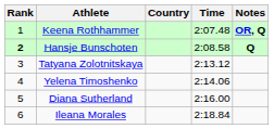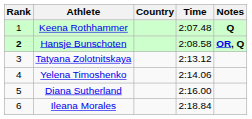Keena Rothhammer | Notes: OR, Q -> Q
Hansje Bunschoten | Notes: Q -> OR, Q
